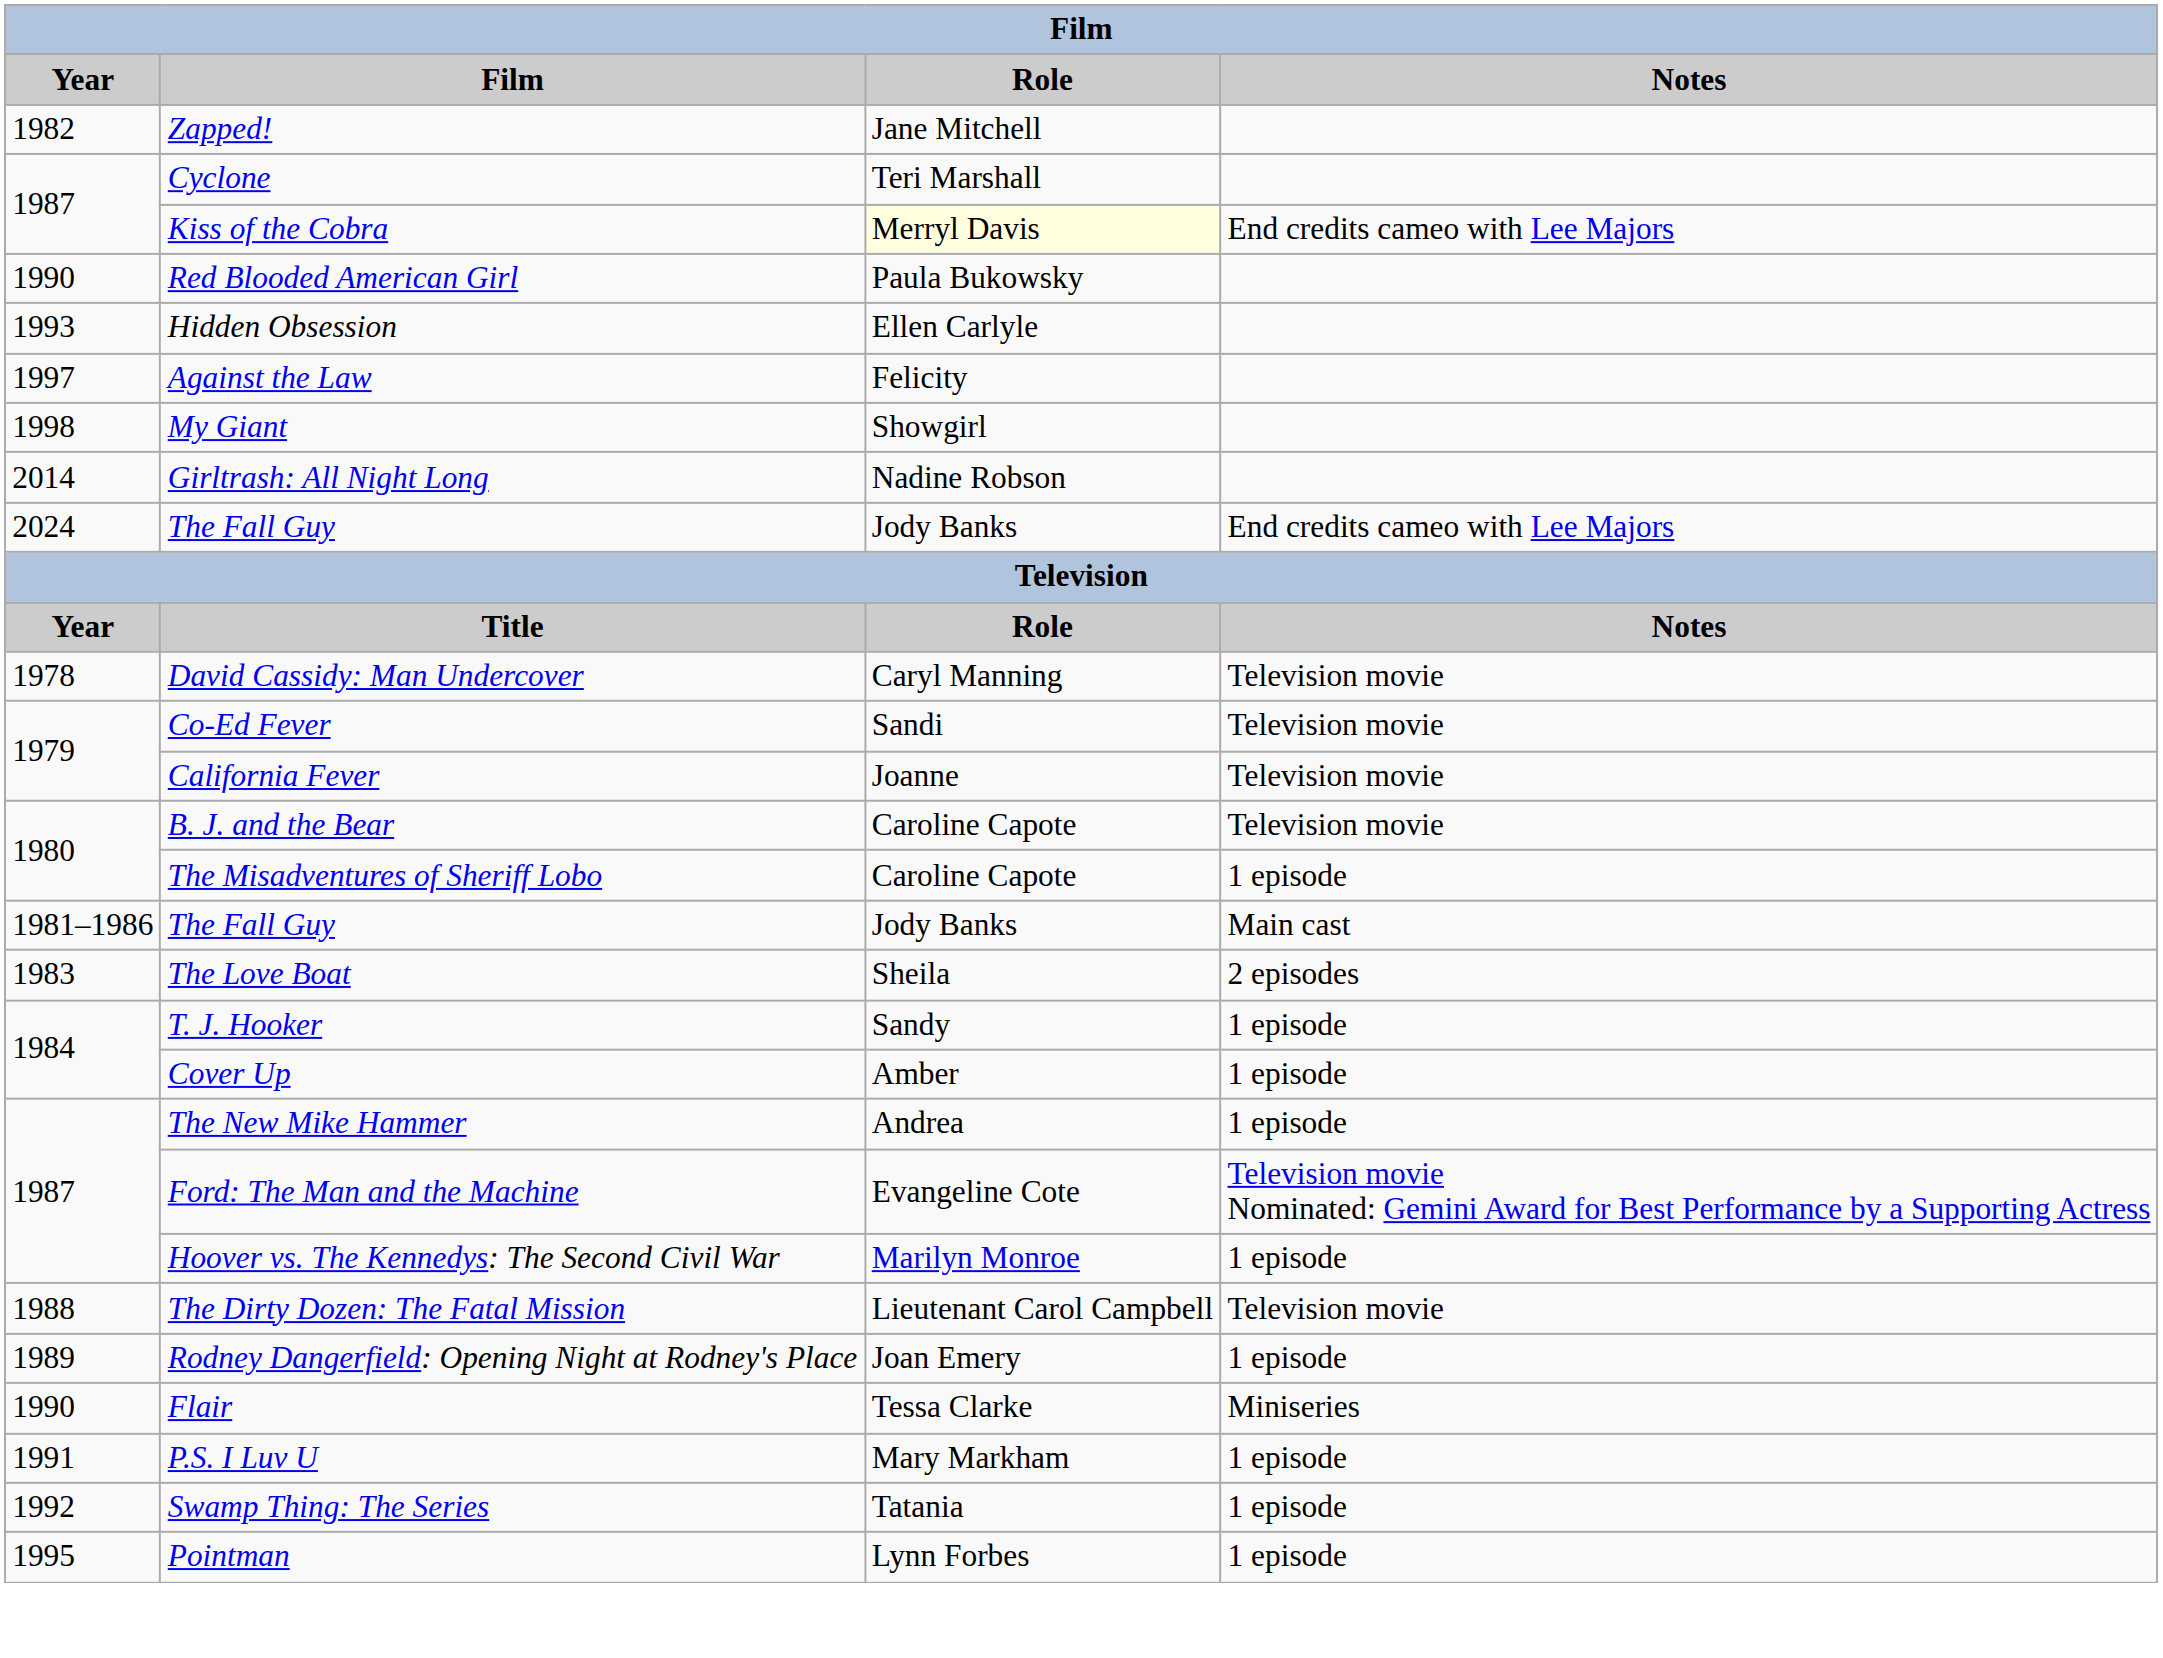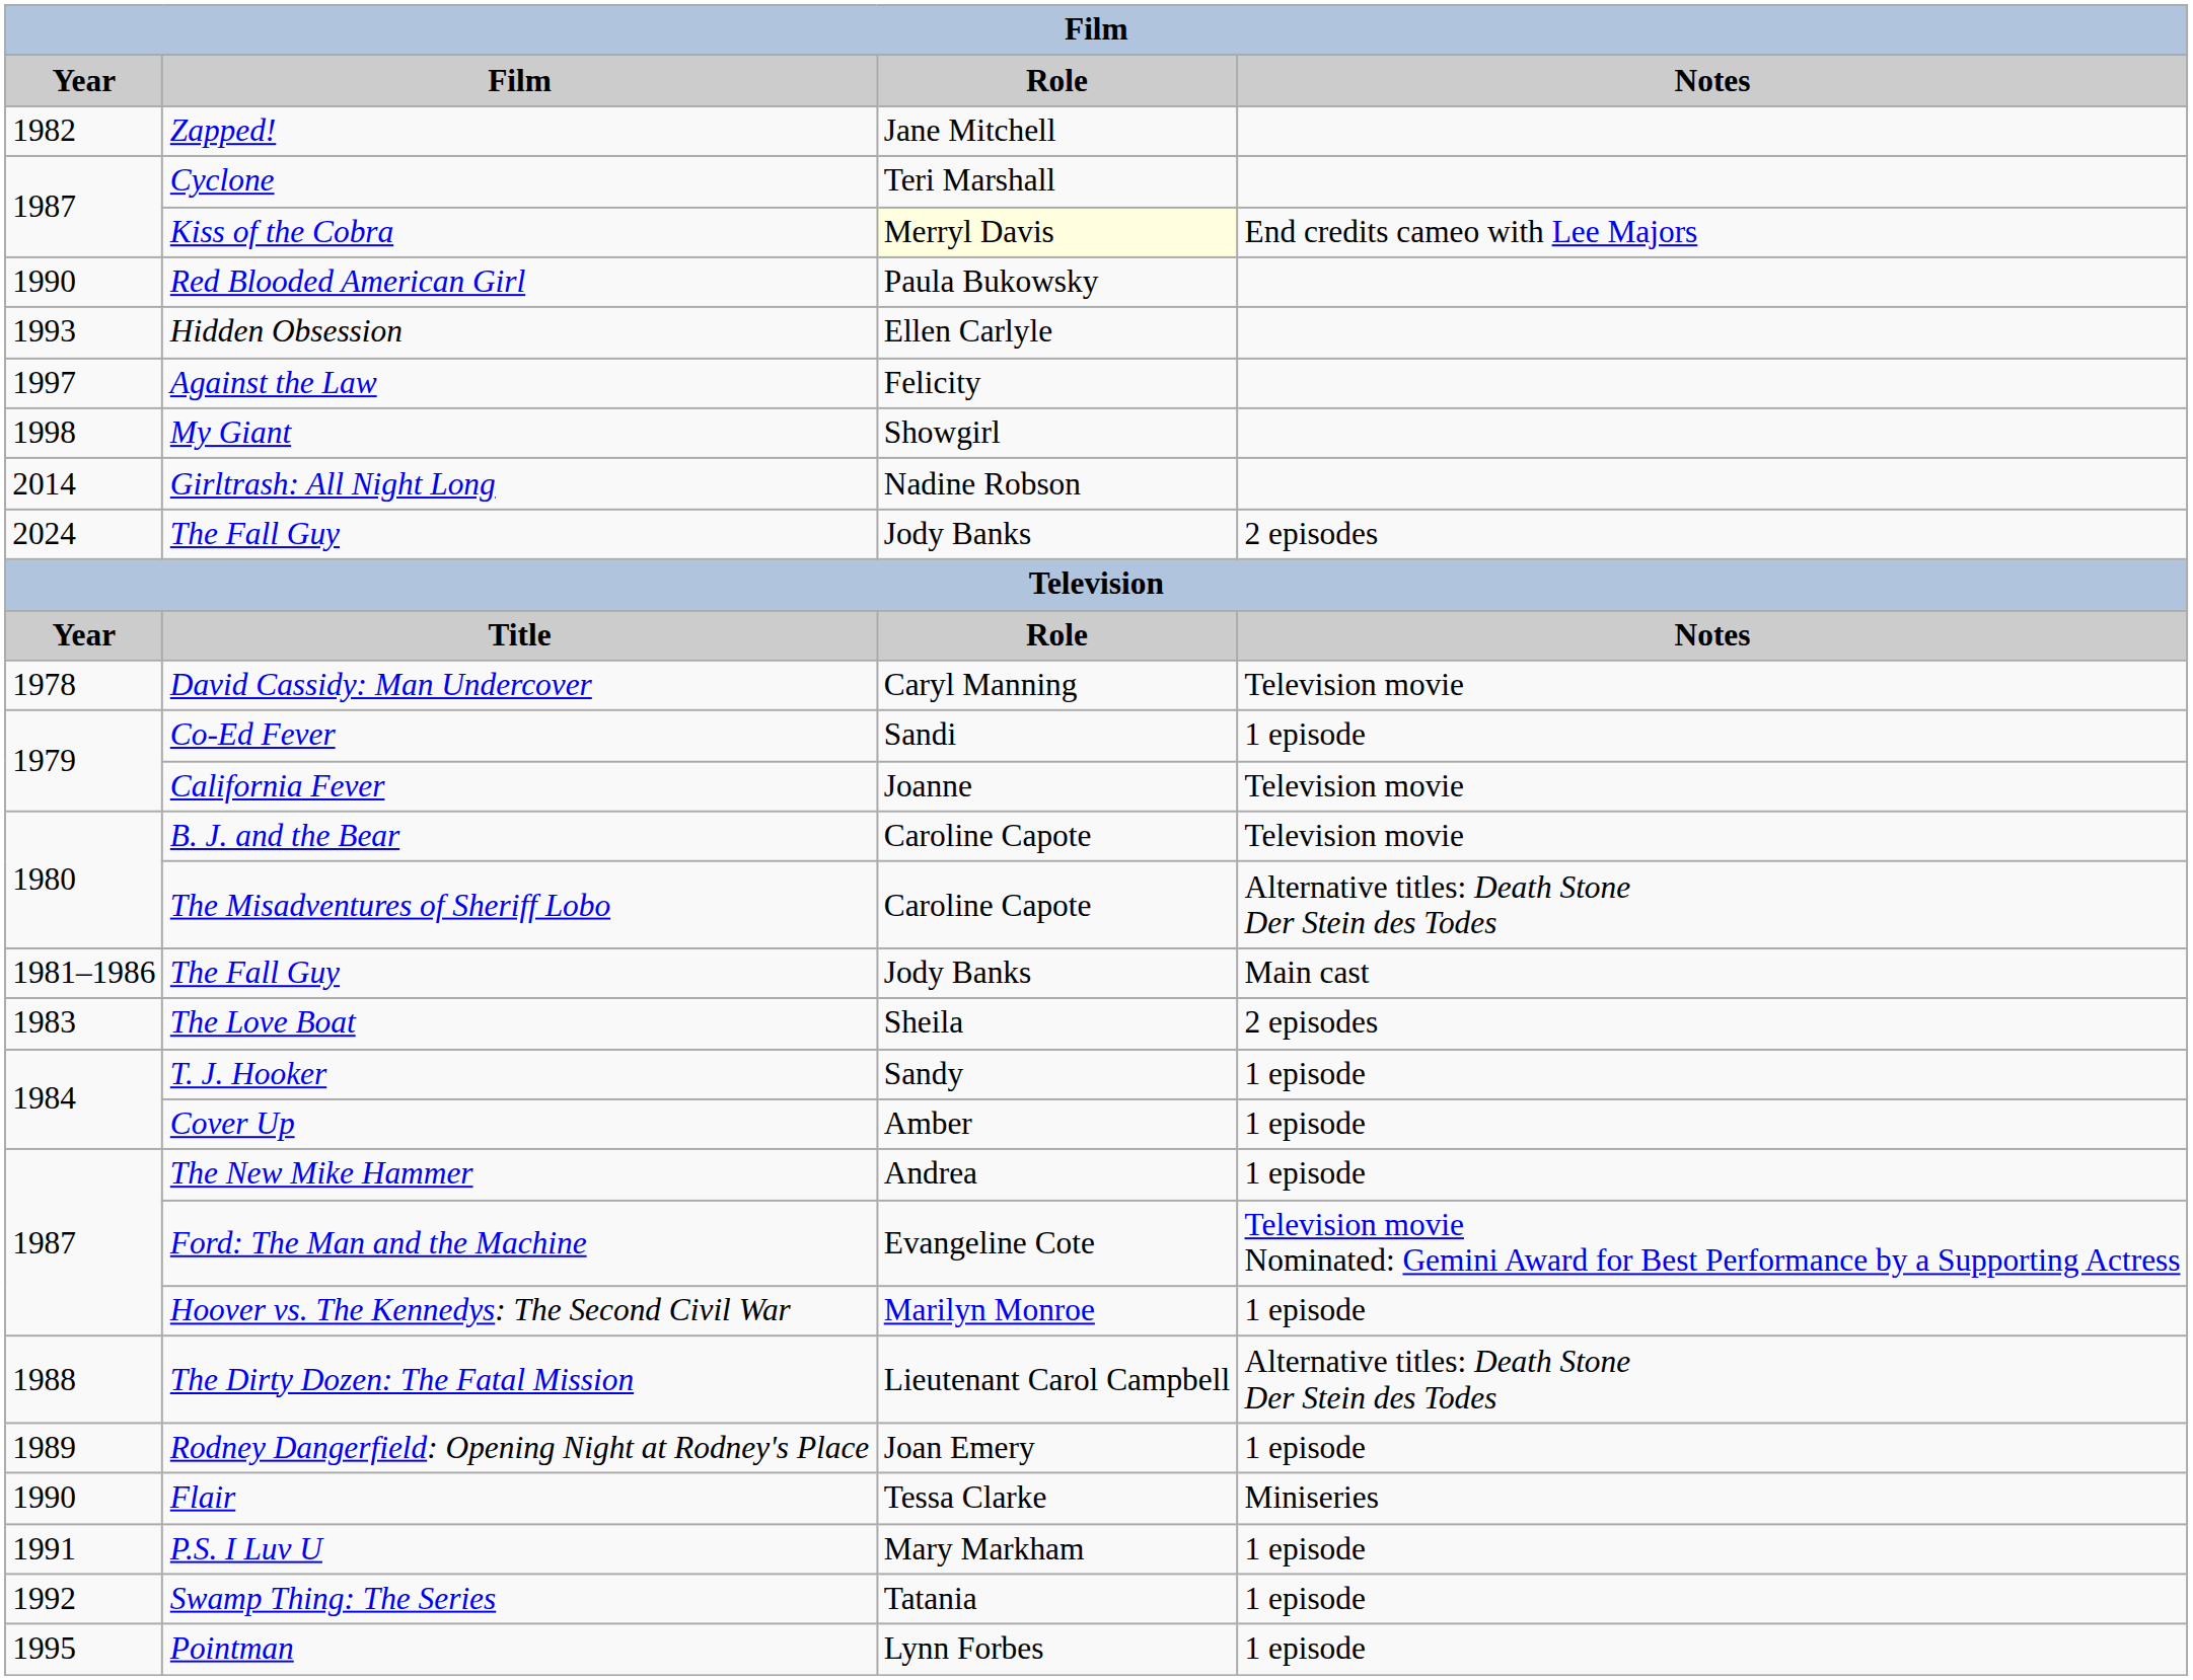2024 / The Fall Guy | Notes: End credits cameo with Lee Majors -> 2 episodes
Co-Ed Fever | Notes: Television movie -> 1 episode
The Misadventures of Sheriff Lobo | Notes: 1 episode -> Alternative titles: Death Stone Der Stein des Todes
The Dirty Dozen: The Fatal Mission | Notes: Television movie -> Alternative titles: Death Stone Der Stein des Todes
